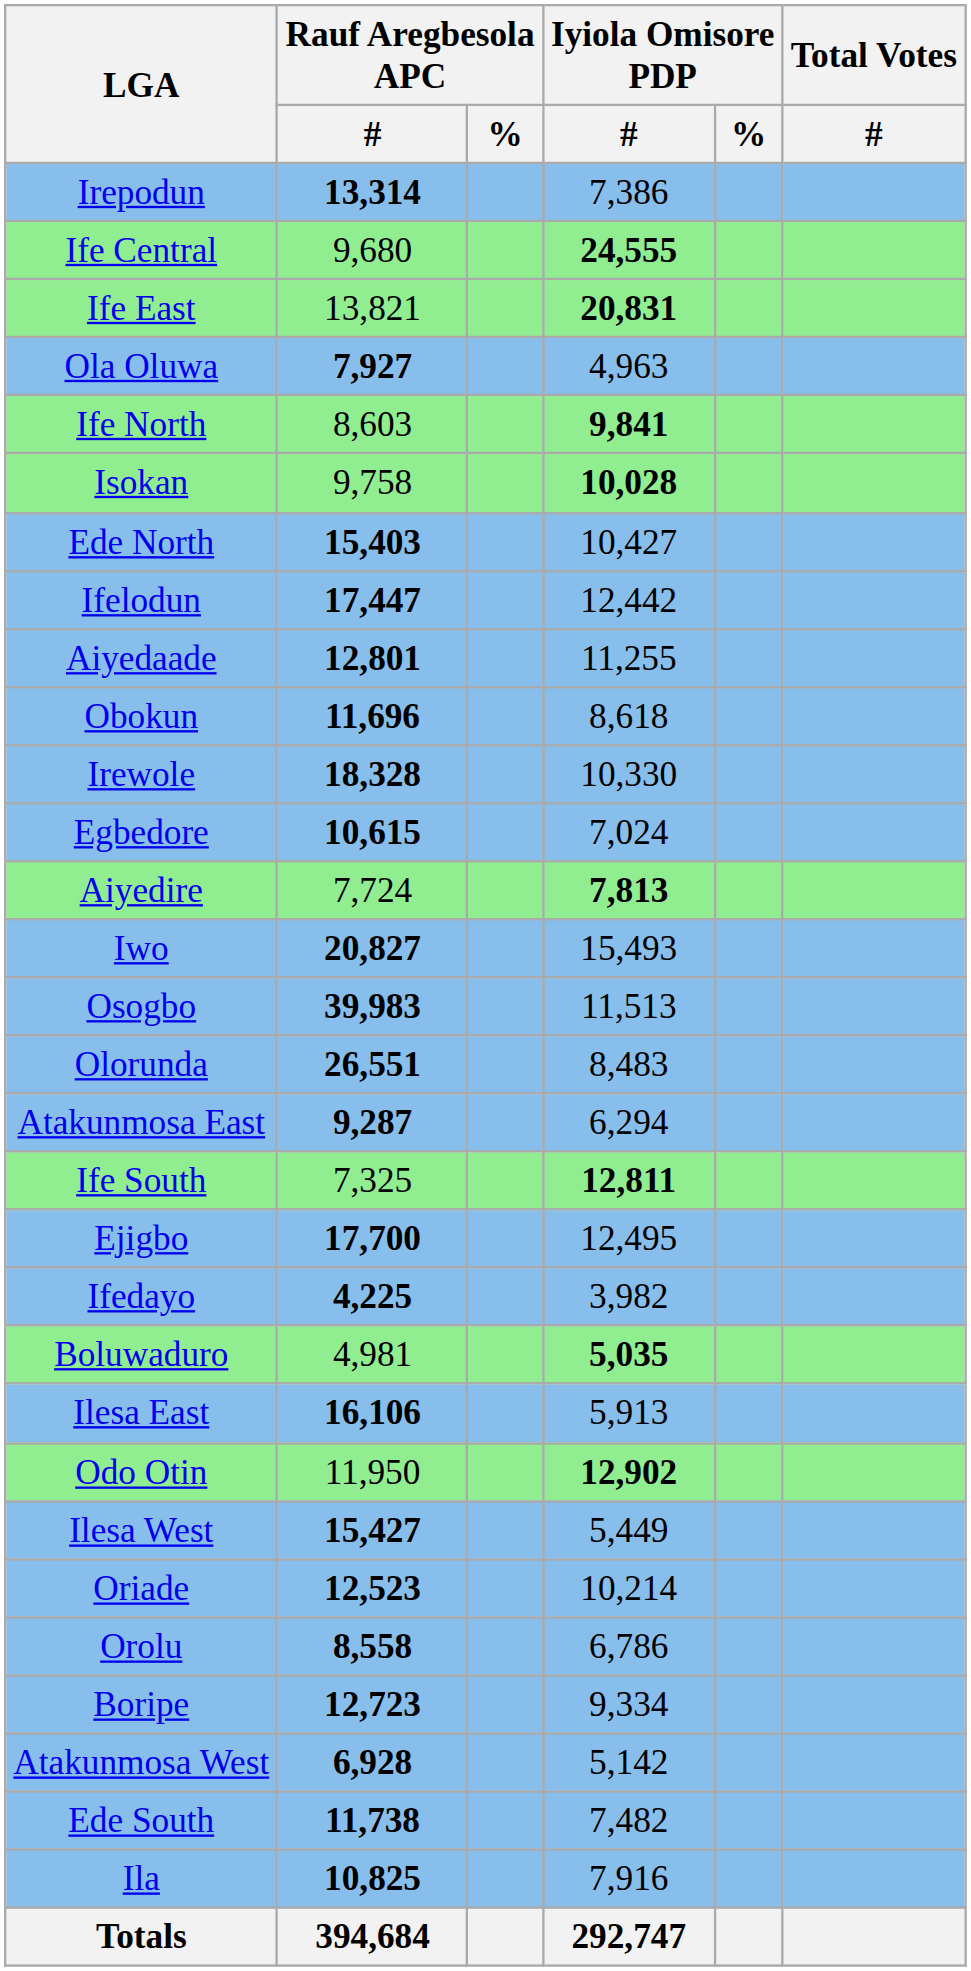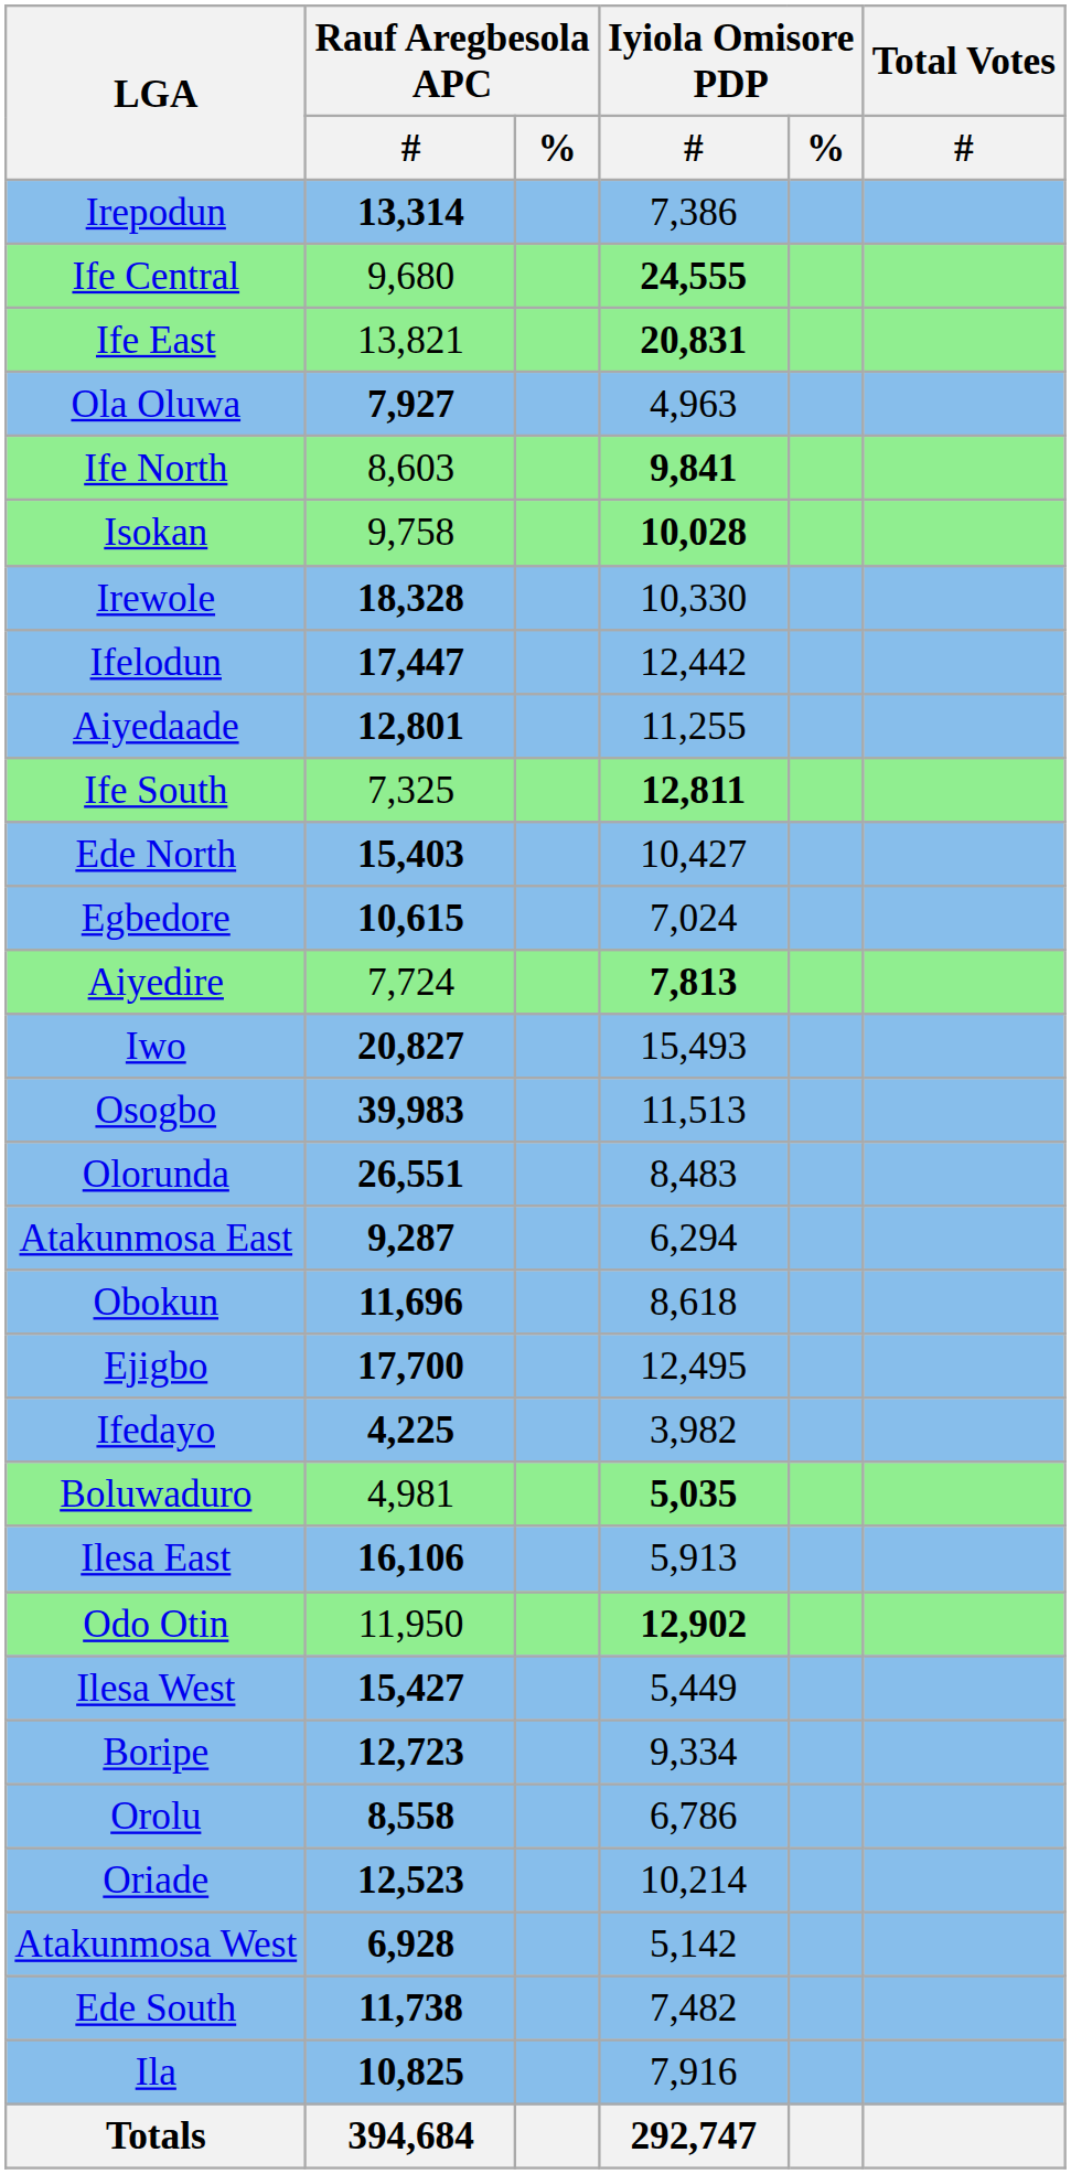rows swapped: Ede North <-> Irewole
rows swapped: Obokun <-> Ife South
rows swapped: Boripe <-> Oriade
